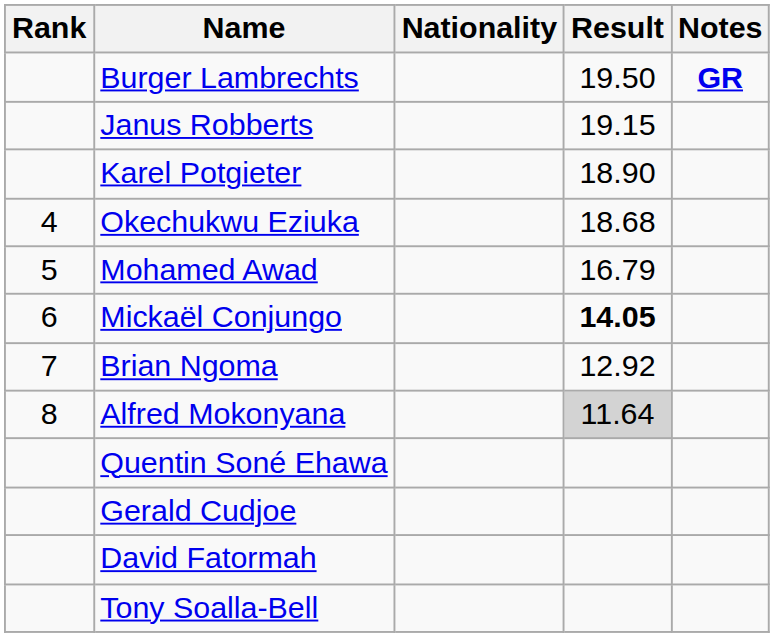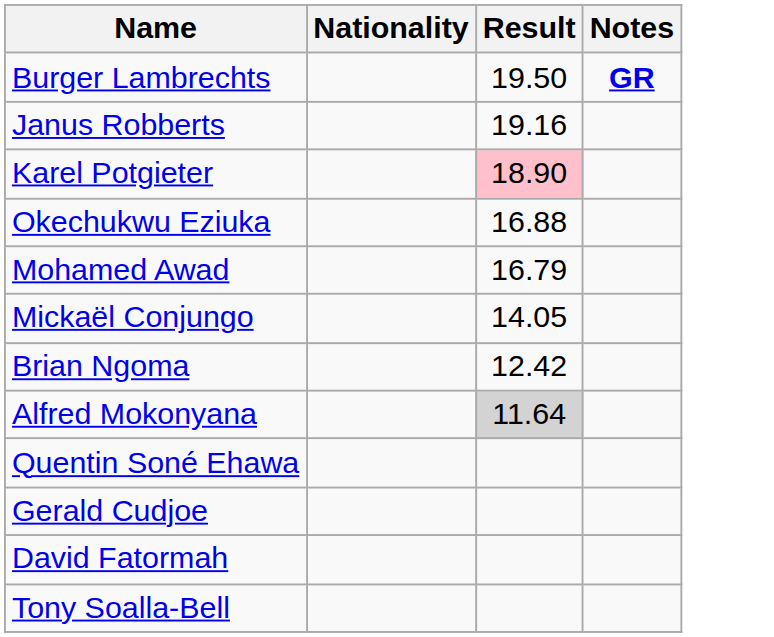- column: Rank | 4 | 5 | 6 | 7 | 8
Janus Robberts | Result: 19.15 -> 19.16
Karel Potgieter | Result: no background -> pink background
Okechukwu Eziuka | Result: 18.68 -> 16.88
Mickaël Conjungo | Result: bold -> normal
Brian Ngoma | Result: 12.92 -> 12.42
